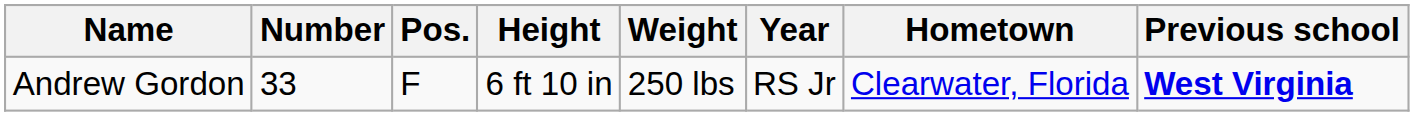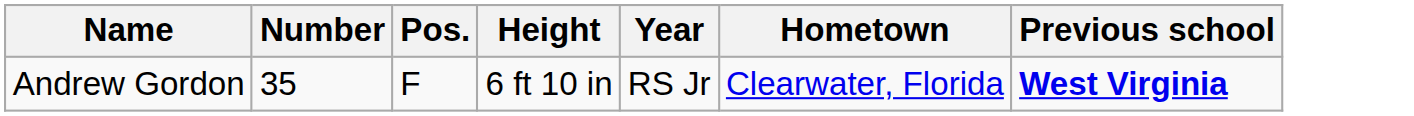- column: Weight | 250 lbs
Andrew Gordon | Number: 33 -> 35
